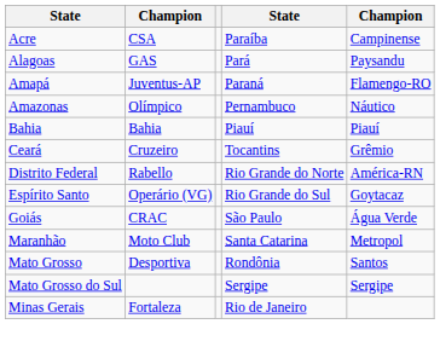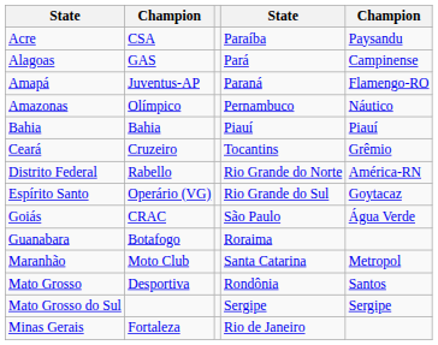Acre | column 5: Campinense -> Paysandu
Alagoas | column 5: Paysandu -> Campinense
+ row: Guanabara | Botafogo | Roraima
